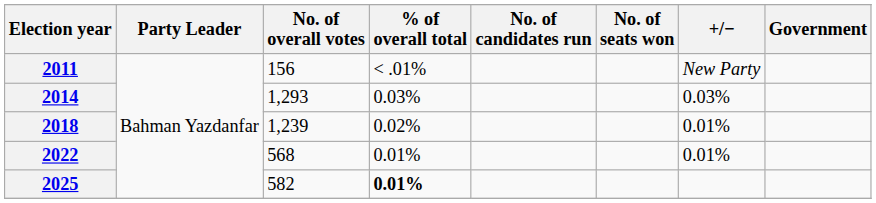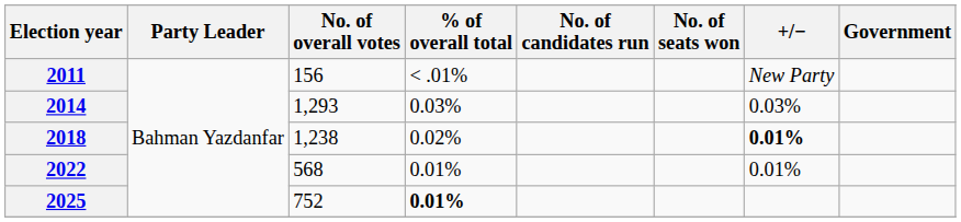2018 | No. of overall votes: 1,239 -> 1,238
2018 | +/−: normal -> bold
2025 | No. of overall votes: 582 -> 752
